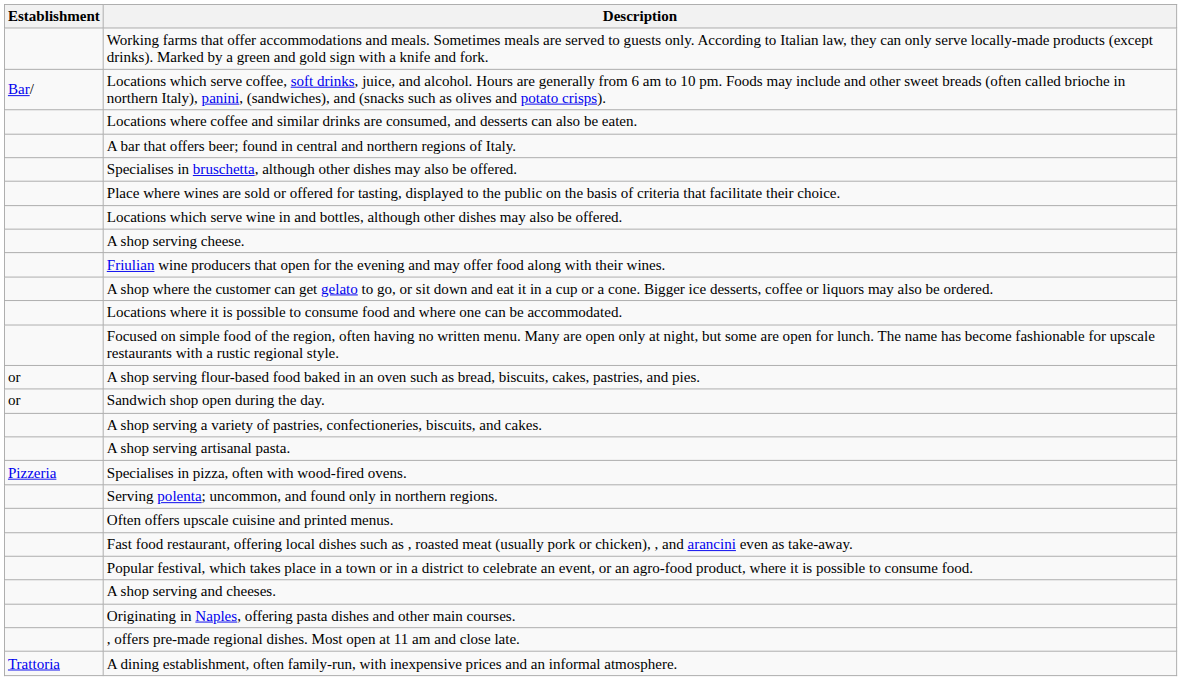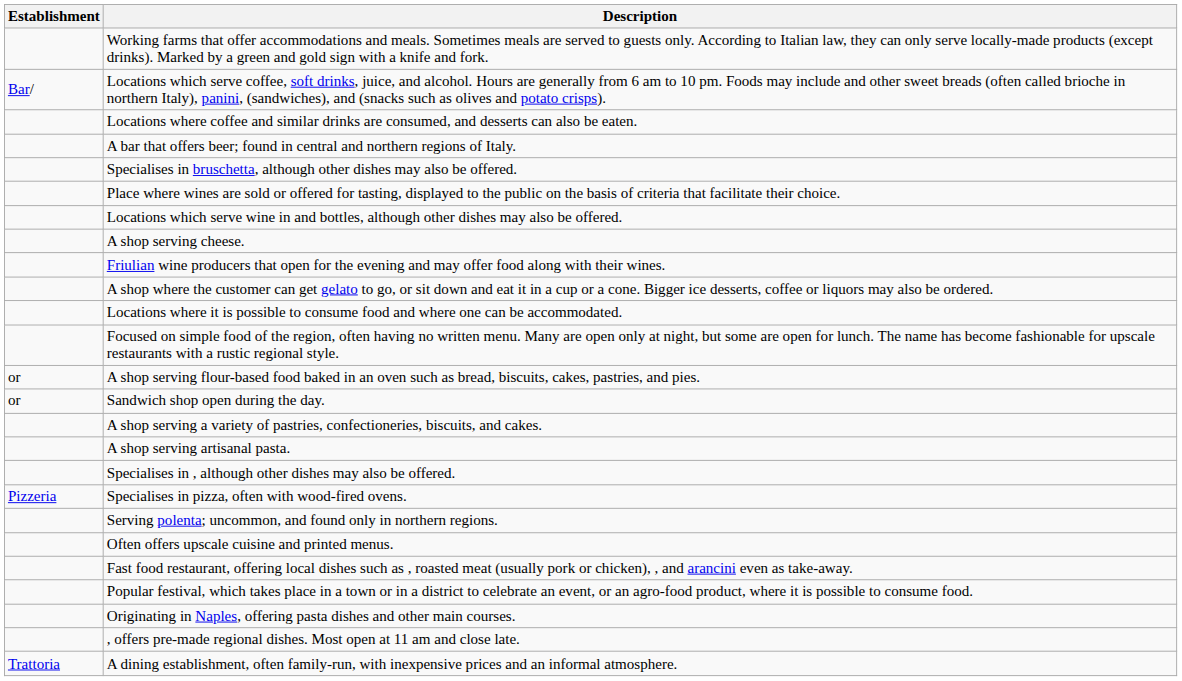+ row: Specialises in , although other dishes may also be offered.
- row: A shop serving and cheeses.
